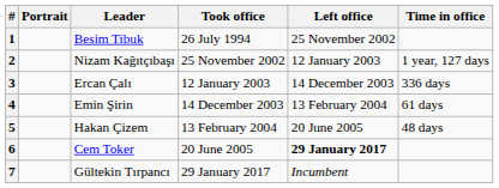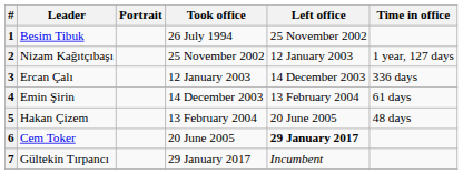columns swapped: Leader <-> Portrait
